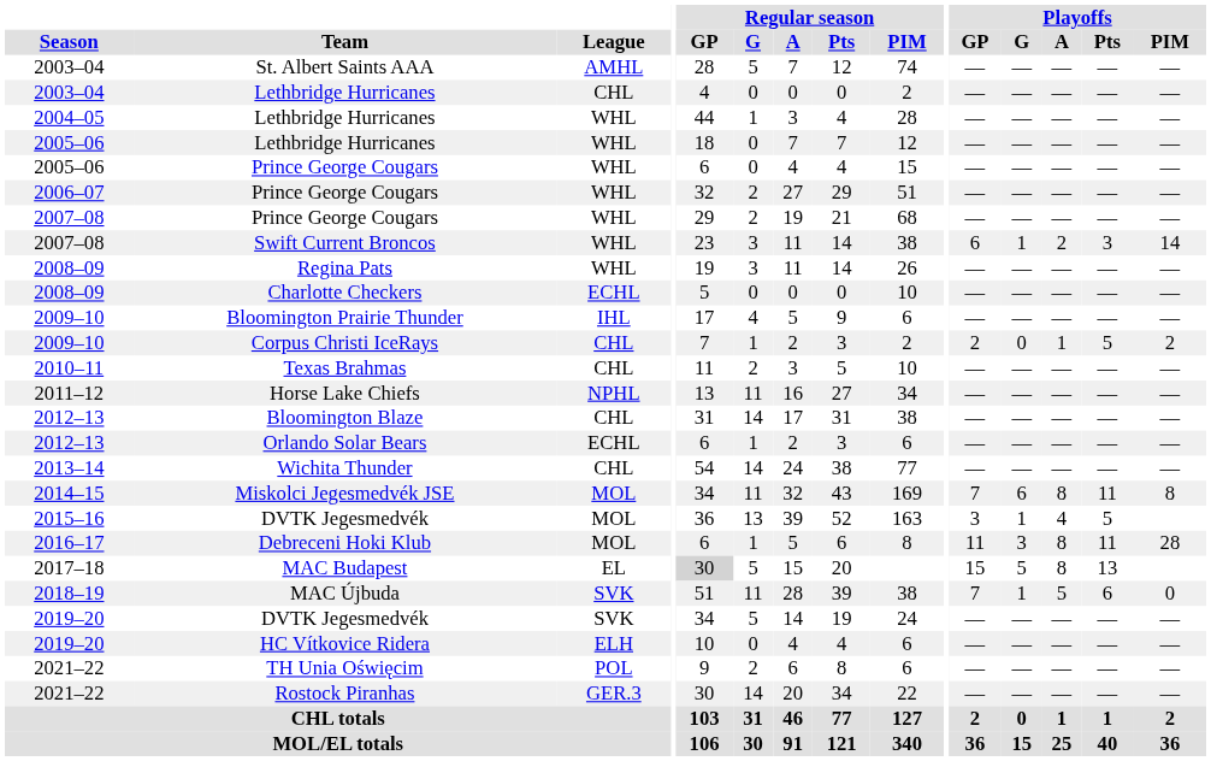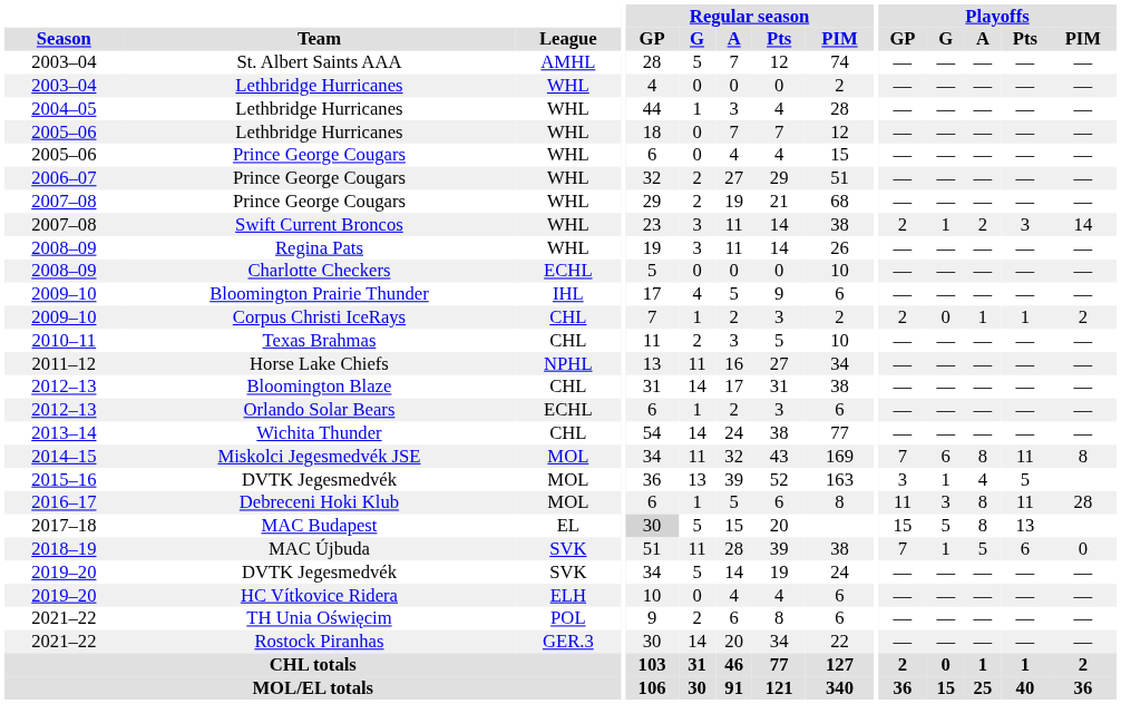2003–04 / Lethbridge Hurricanes | League: CHL -> WHL
Swift Current Broncos | Playoffs / GP: 6 -> 2
Corpus Christi IceRays | Playoffs / Pts: 5 -> 1
